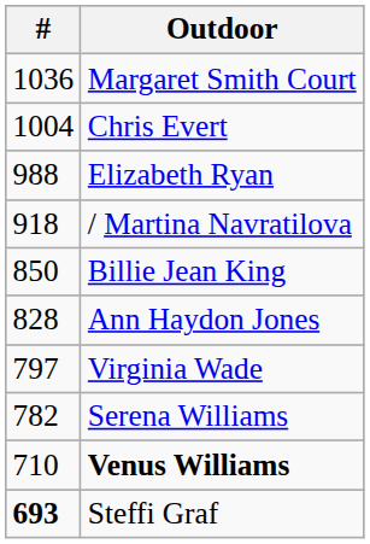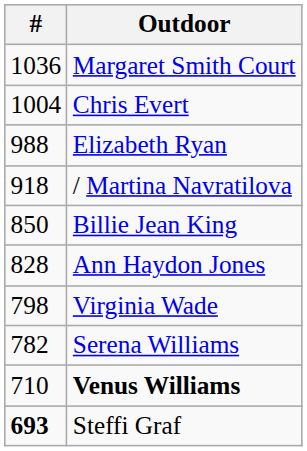Virginia Wade | #: 797 -> 798
